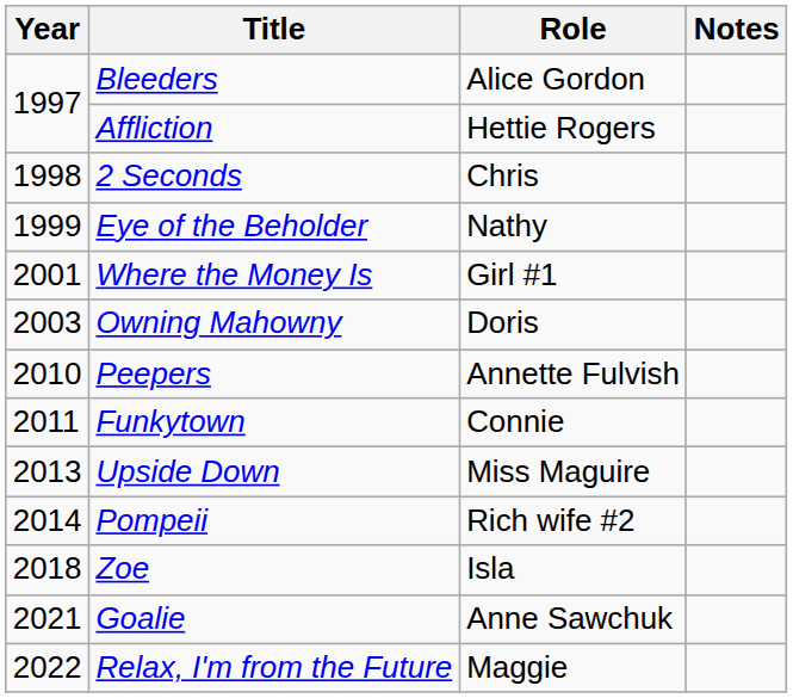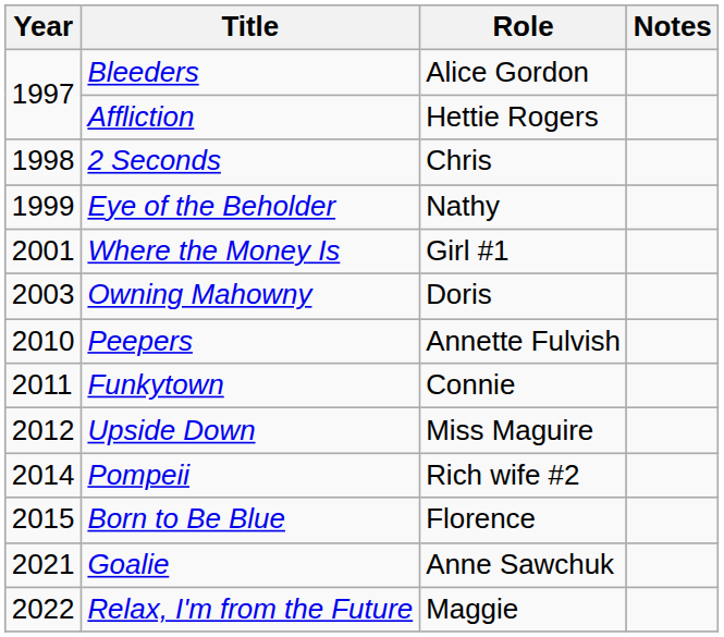Upside Down | Year: 2013 -> 2012
+ row: 2015 | Born to Be Blue | Florence
- row: 2018 | Zoe | Isla
